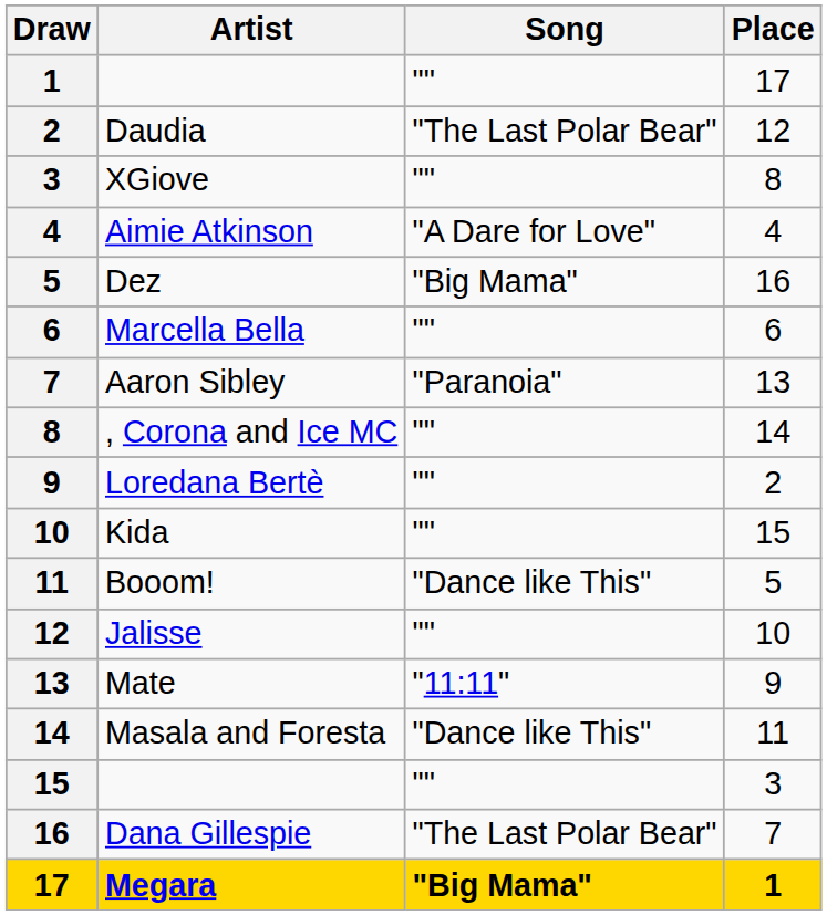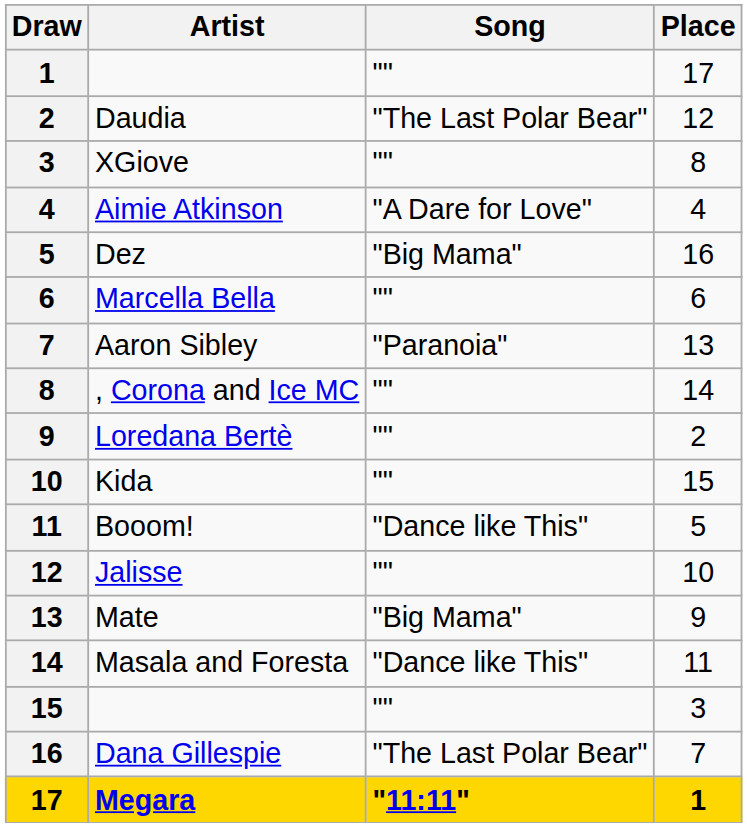Mate | Song: "11:11" -> "Big Mama"
Megara | Song: "Big Mama" -> "11:11"
